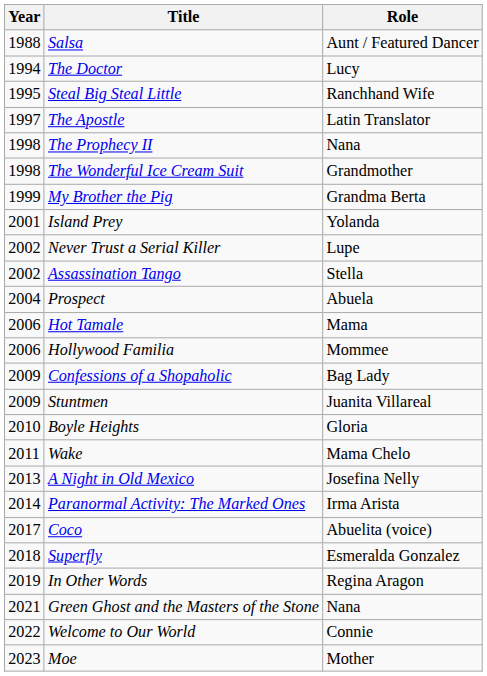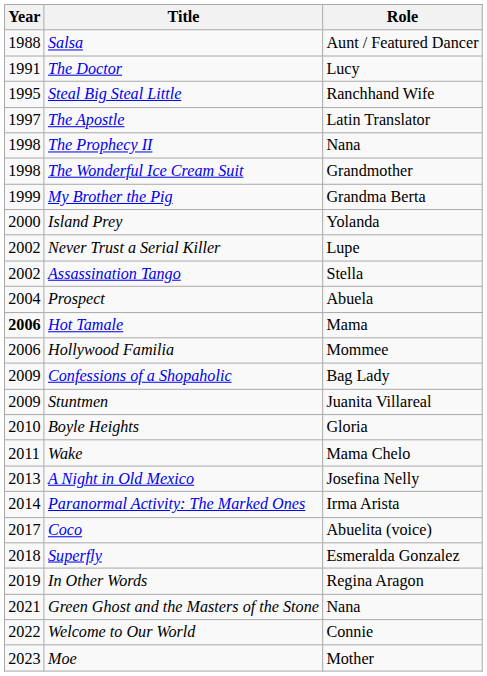The Doctor | Year: 1994 -> 1991
Island Prey | Year: 2001 -> 2000
Hot Tamale | Year: normal -> bold
